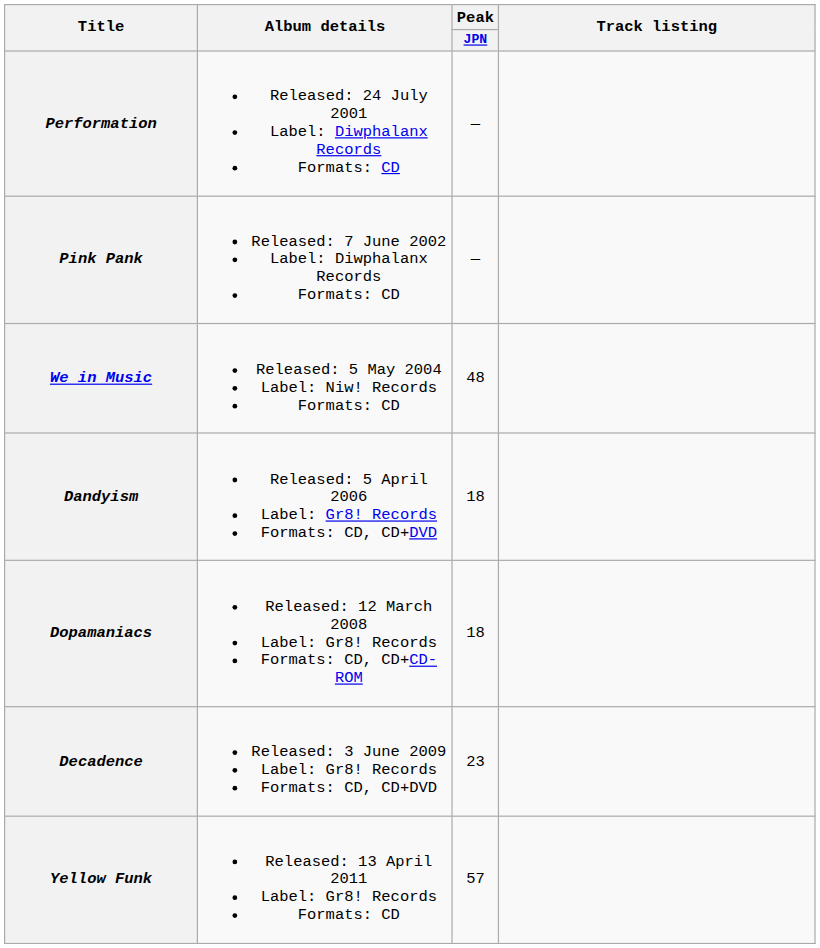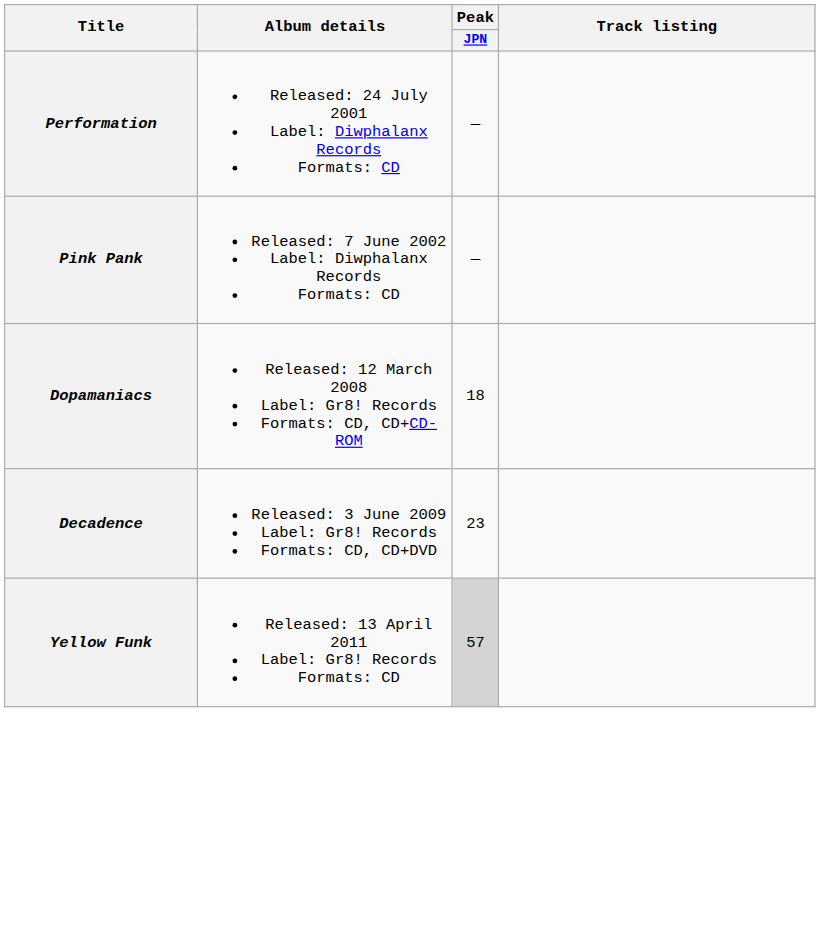- row: We in Music | Released: 5 May 2004 Label: Niw! Records Formats: CD | 48
- row: Dandyism | Released: 5 April 2006 Label: Gr8! Records Formats: CD, CD+DVD | 18
Yellow Funk | Peak / JPN: no background -> lightgrey background
